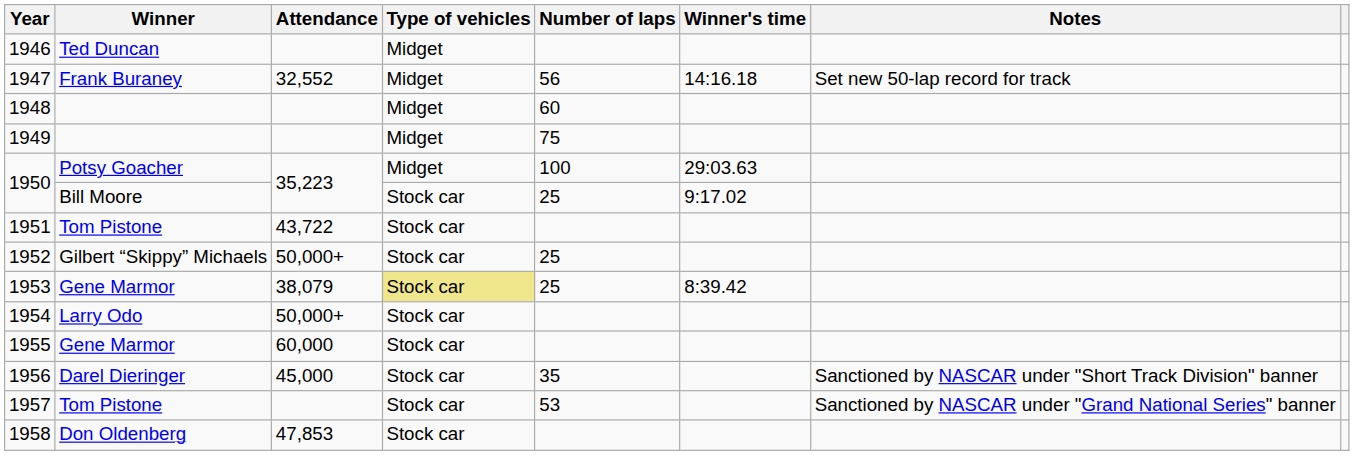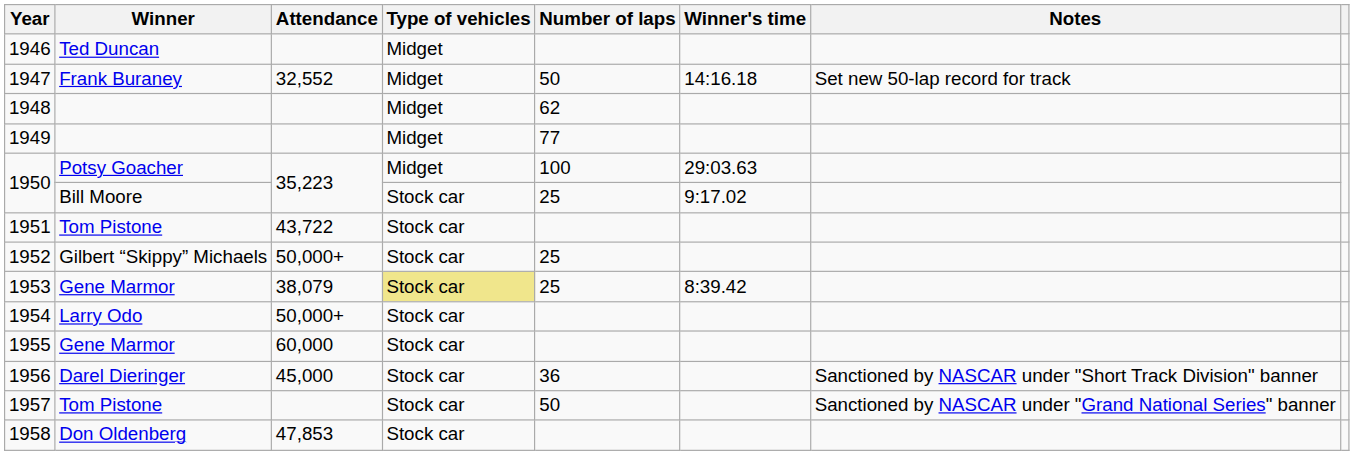1947 | Number of laps: 56 -> 50
1948 | Number of laps: 60 -> 62
1949 | Number of laps: 75 -> 77
1956 | Number of laps: 35 -> 36
1957 | Number of laps: 53 -> 50
